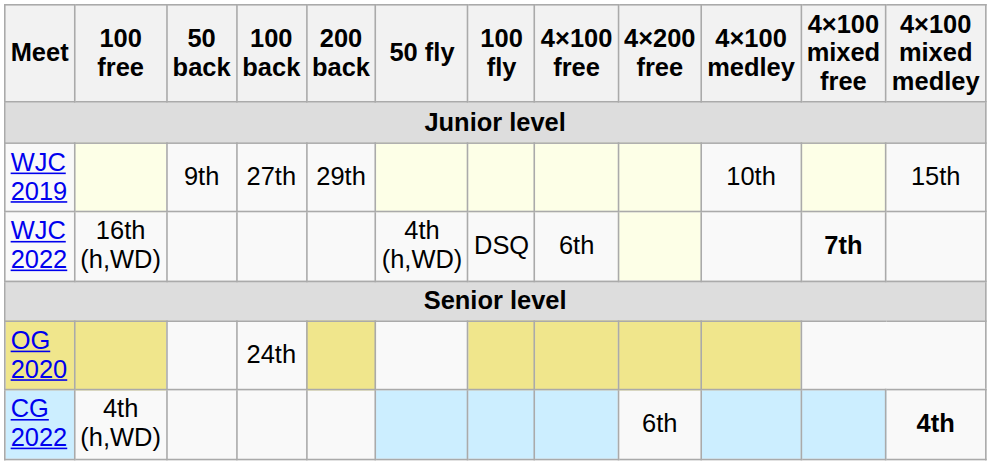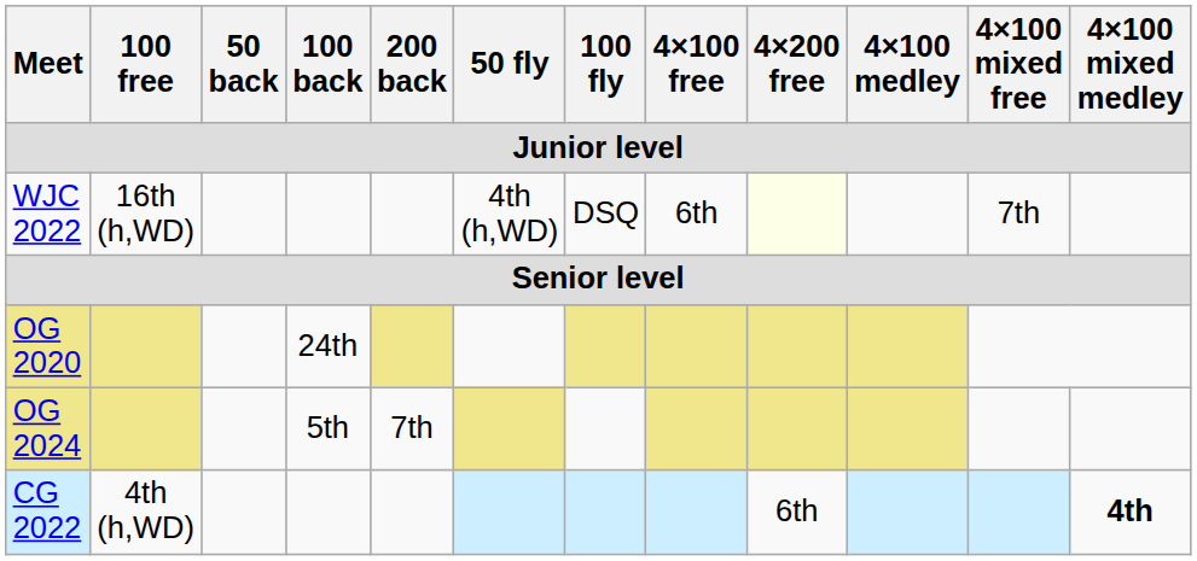- row: WJC 2019 | 9th | 27th | 29th | 10th | 15th
WJC 2022 | 4×100 mixed free: bold -> normal
+ row: OG 2024 | 5th | 7th
